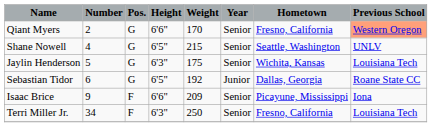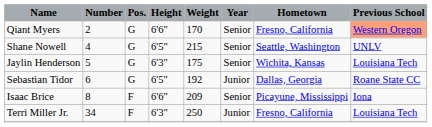Isaac Brice | Number: 9 -> 8
Terri Miller Jr. | Year: Senior -> Junior
